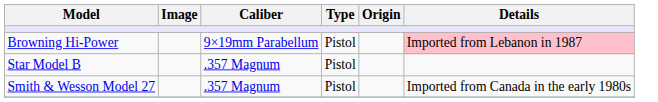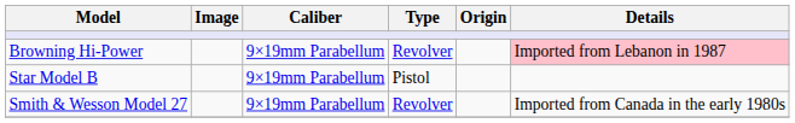Browning Hi-Power | Type: Pistol -> Revolver
Star Model B | Caliber: .357 Magnum -> 9×19mm Parabellum
Smith & Wesson Model 27 | Caliber: .357 Magnum -> 9×19mm Parabellum
Smith & Wesson Model 27 | Type: Pistol -> Revolver
